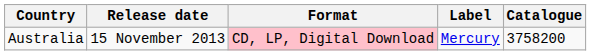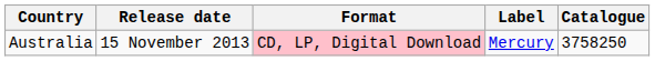Australia | Catalogue: 3758200 -> 3758250
